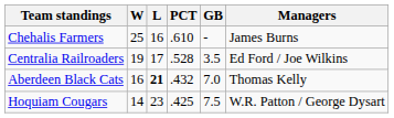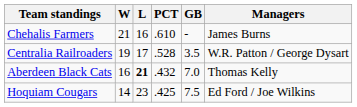Chehalis Farmers | W: 25 -> 21
Centralia Railroaders | Managers: Ed Ford / Joe Wilkins -> W.R. Patton / George Dysart
Hoquiam Cougars | Managers: W.R. Patton / George Dysart -> Ed Ford / Joe Wilkins
